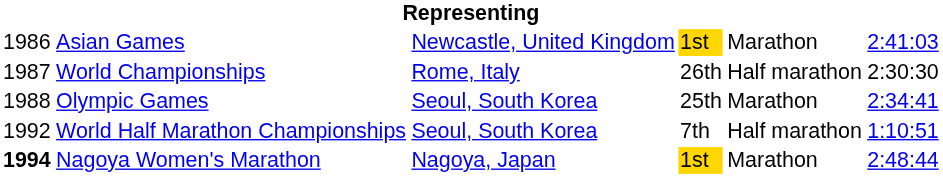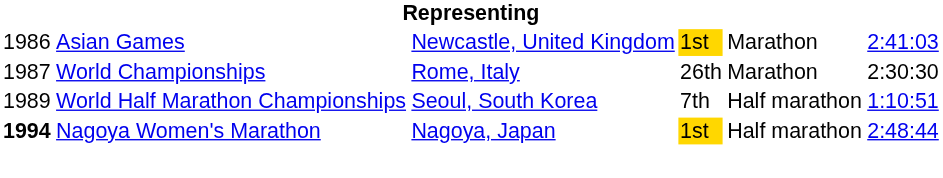World Championships | column 5: Half marathon -> Marathon
- row: 1988 | Olympic Games | Seoul, South Korea | 25th | Marathon | 2:34:41
World Half Marathon Championships | column 1: 1992 -> 1989
Nagoya Women's Marathon | column 5: Marathon -> Half marathon
